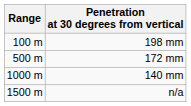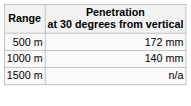- row: 100 m | 198 mm
